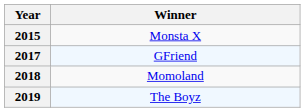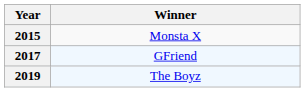- row: 2018 | Momoland
